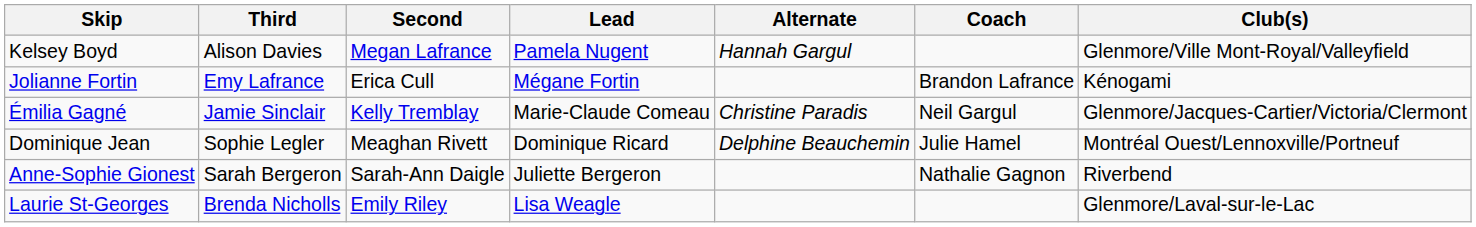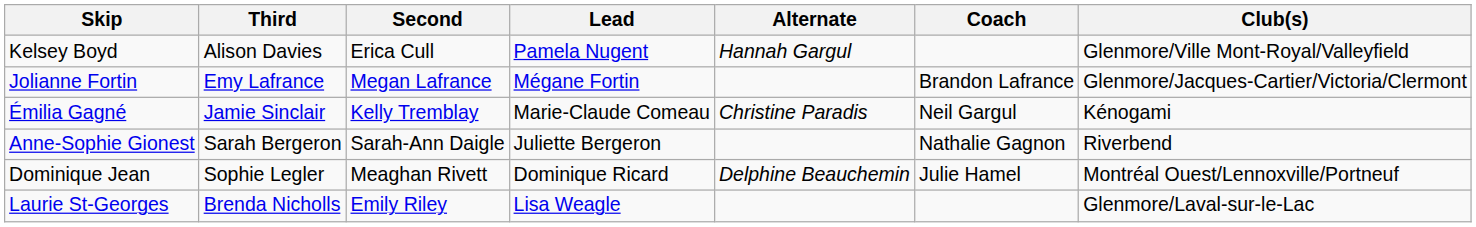Kelsey Boyd | Second: Megan Lafrance -> Erica Cull
Jolianne Fortin | Second: Erica Cull -> Megan Lafrance
Jolianne Fortin | Club(s): Kénogami -> Glenmore/Jacques-Cartier/Victoria/Clermont
Émilia Gagné | Club(s): Glenmore/Jacques-Cartier/Victoria/Clermont -> Kénogami
rows swapped: Anne-Sophie Gionest <-> Dominique Jean
